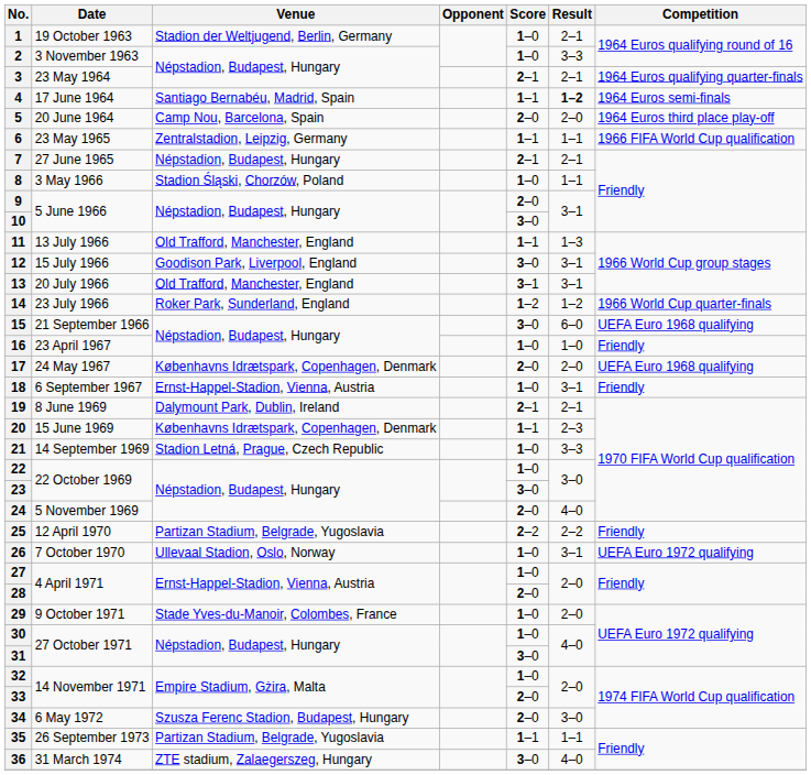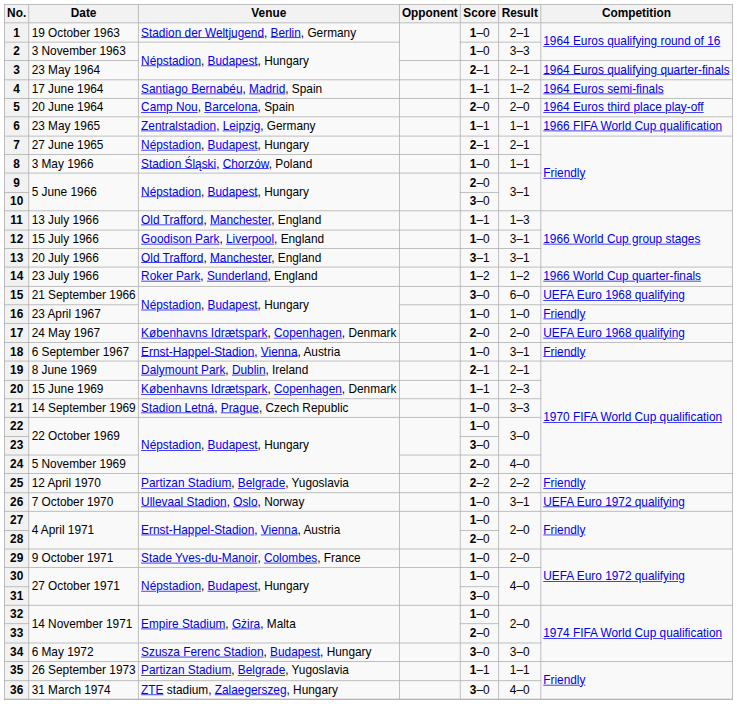4 | Result: bold -> normal
12 | Score: 3–0 -> 1–0
34 | Score: 2–0 -> 3–0
